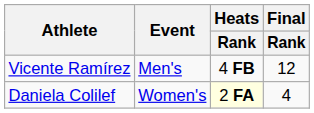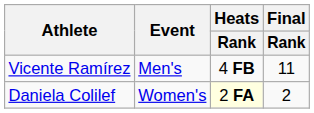Vicente Ramírez | Final / Rank: 12 -> 11
Daniela Colilef | Final / Rank: 4 -> 2
